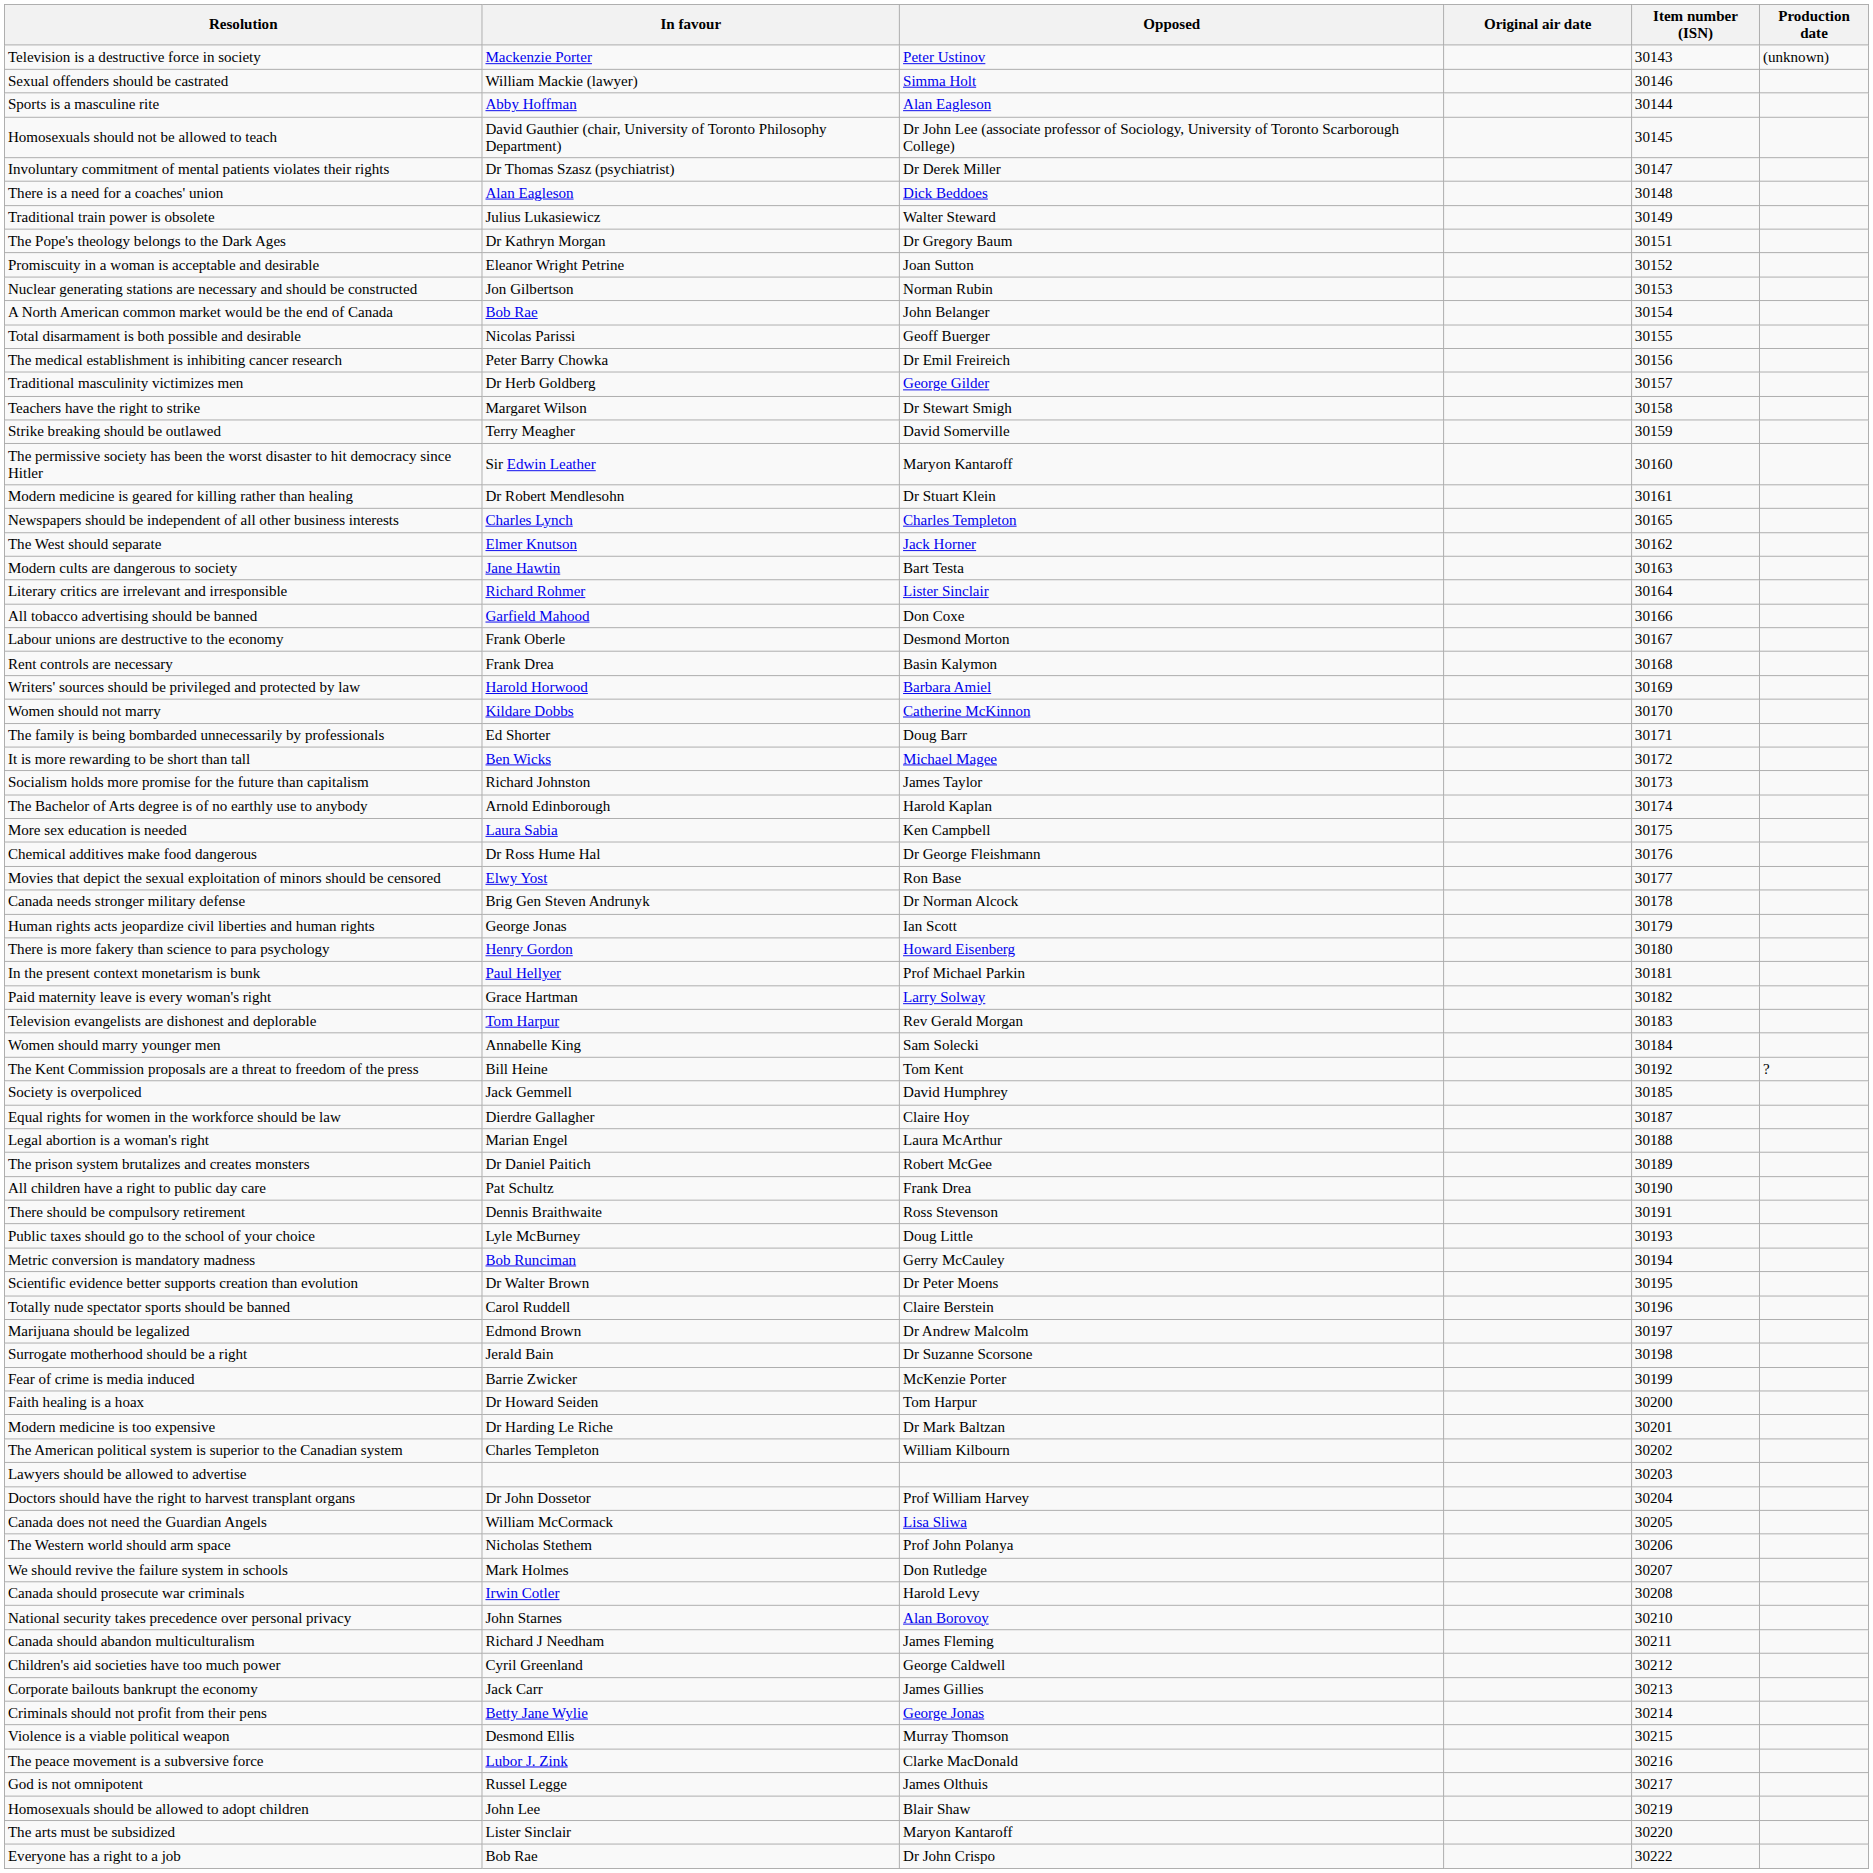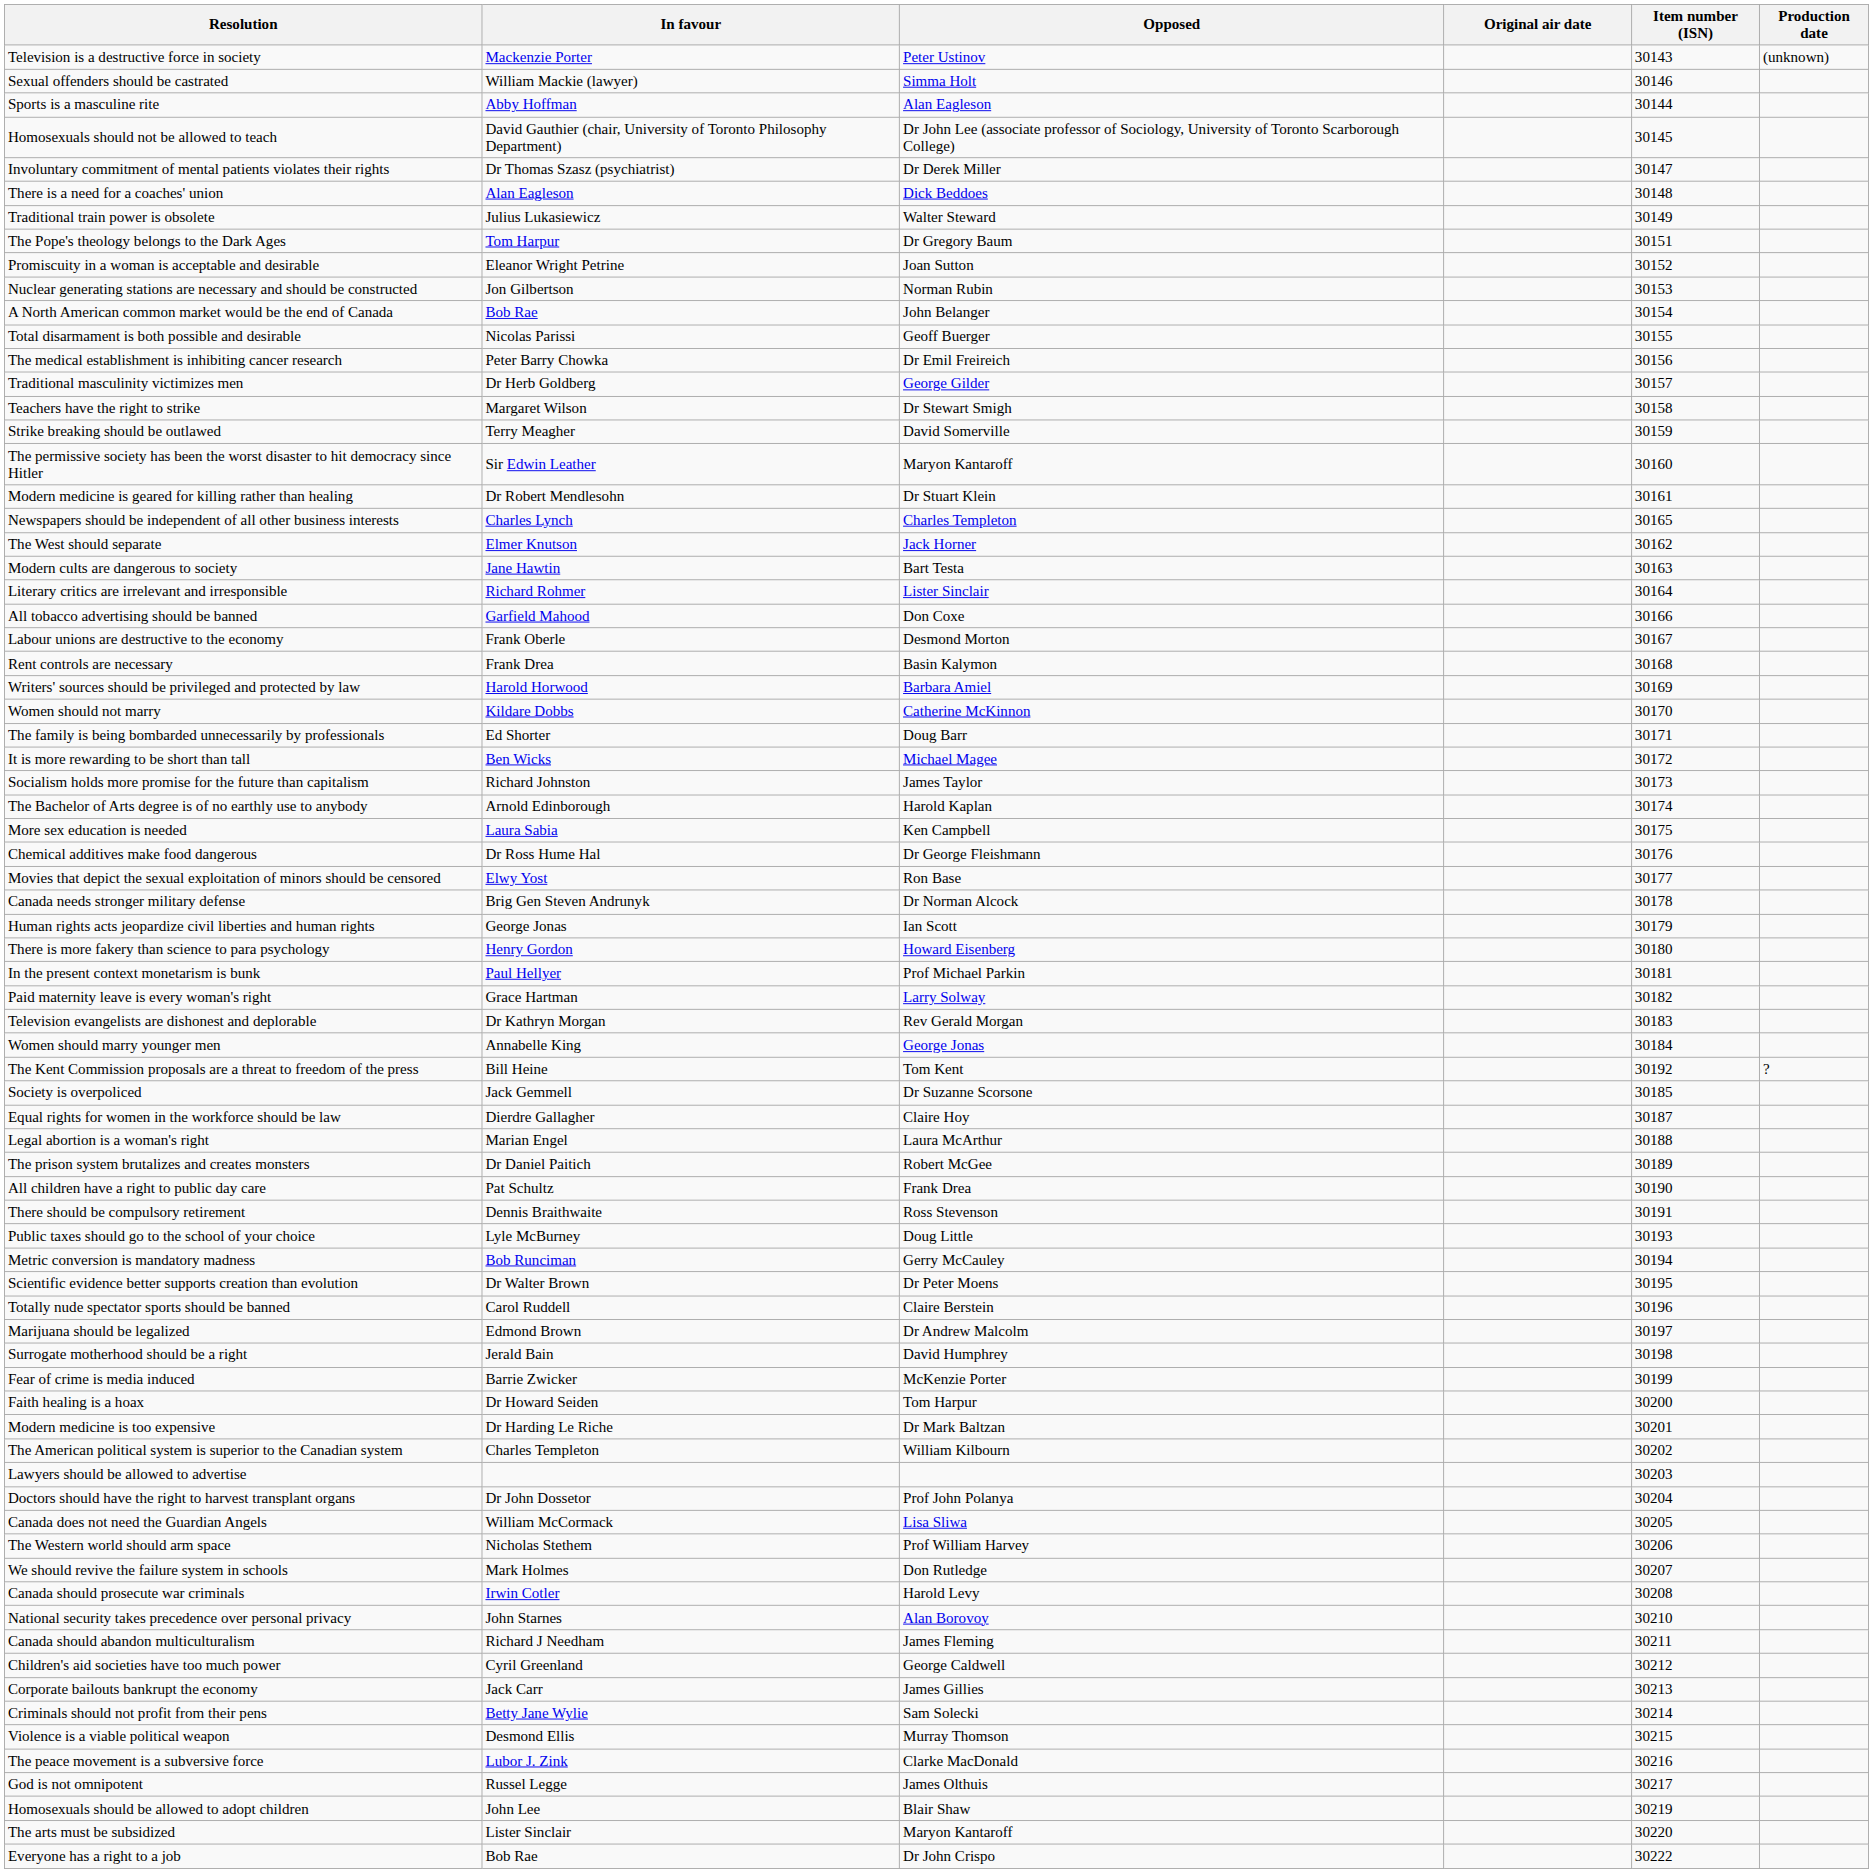The Pope's theology belongs to the Dark Ages | In favour: Dr Kathryn Morgan -> Tom Harpur
Television evangelists are dishonest and deplorable | In favour: Tom Harpur -> Dr Kathryn Morgan
Women should marry younger men | Opposed: Sam Solecki -> George Jonas
Society is overpoliced | Opposed: David Humphrey -> Dr Suzanne Scorsone
Surrogate motherhood should be a right | Opposed: Dr Suzanne Scorsone -> David Humphrey
Doctors should have the right to harvest transplant organs | Opposed: Prof William Harvey -> Prof John Polanya
The Western world should arm space | Opposed: Prof John Polanya -> Prof William Harvey
Criminals should not profit from their pens | Opposed: George Jonas -> Sam Solecki
